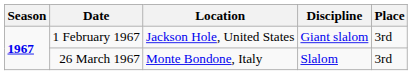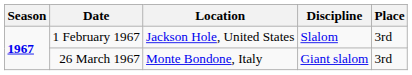1 February 1967 | Discipline: Giant slalom -> Slalom
26 March 1967 | Discipline: Slalom -> Giant slalom
